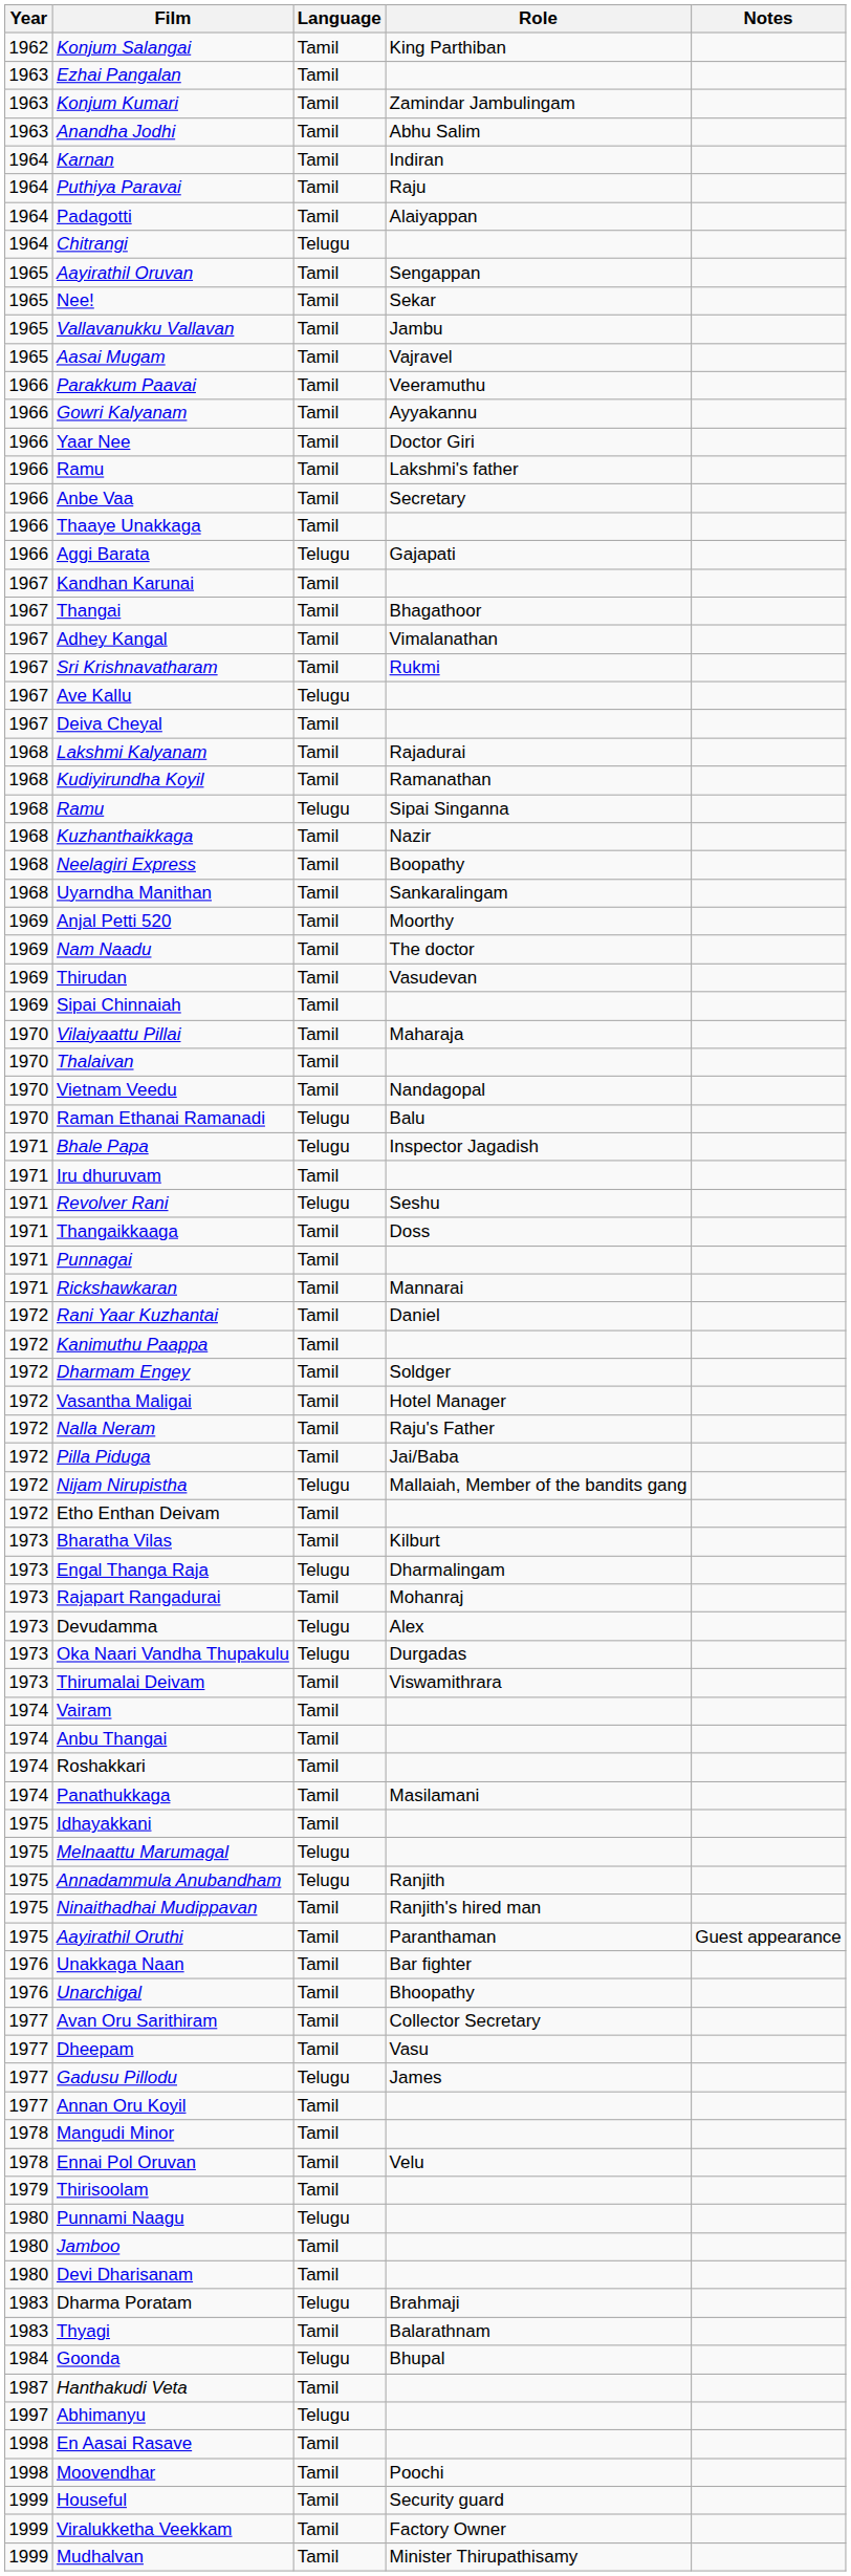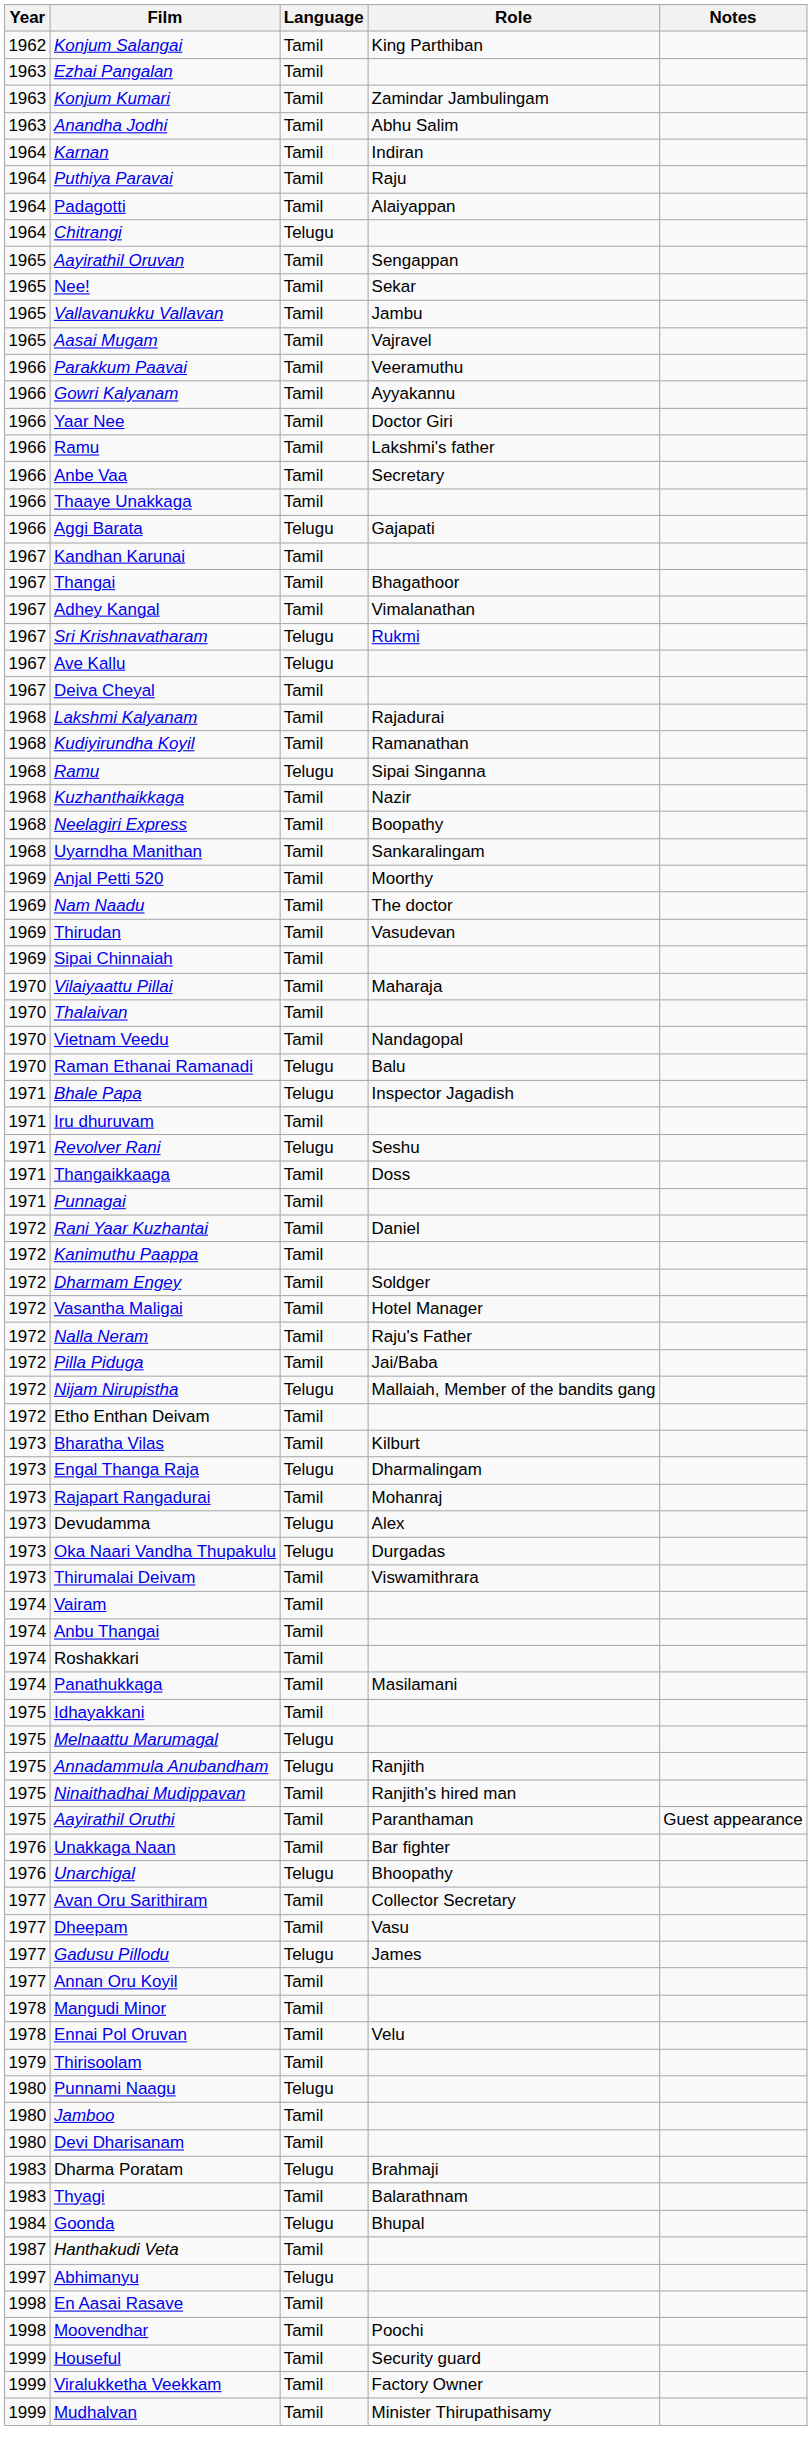Sri Krishnavatharam | Language: Tamil -> Telugu
- row: 1971 | Rickshawkaran | Tamil | Mannarai
Unarchigal | Language: Tamil -> Telugu
